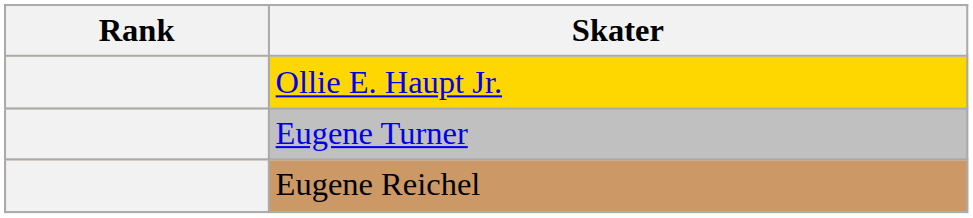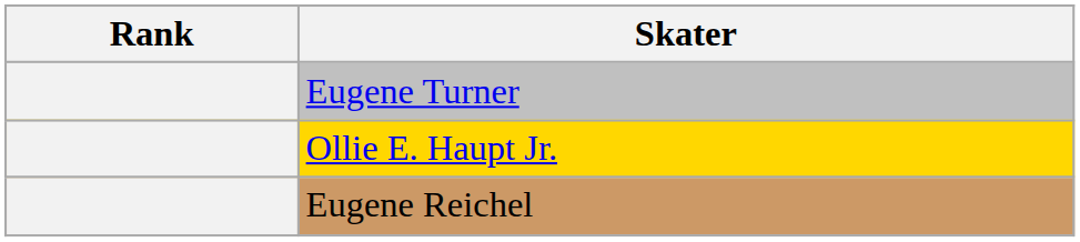rows swapped: Ollie E. Haupt Jr. <-> Eugene Turner
